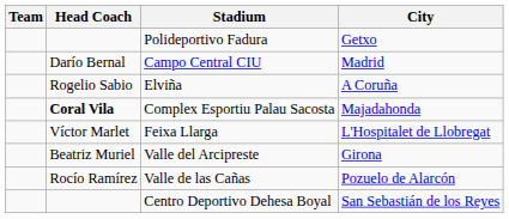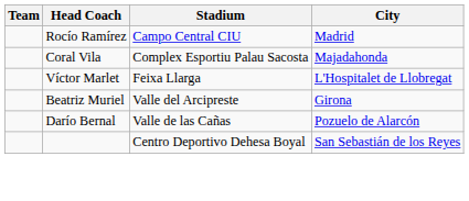- row: Polideportivo Fadura | Getxo
Campo Central CIU | Head Coach: Darío Bernal -> Rocío Ramírez
- row: Rogelio Sabio | Elviña | A Coruña
Complex Esportiu Palau Sacosta | Head Coach: bold -> normal
Valle de las Cañas | Head Coach: Rocío Ramírez -> Darío Bernal
